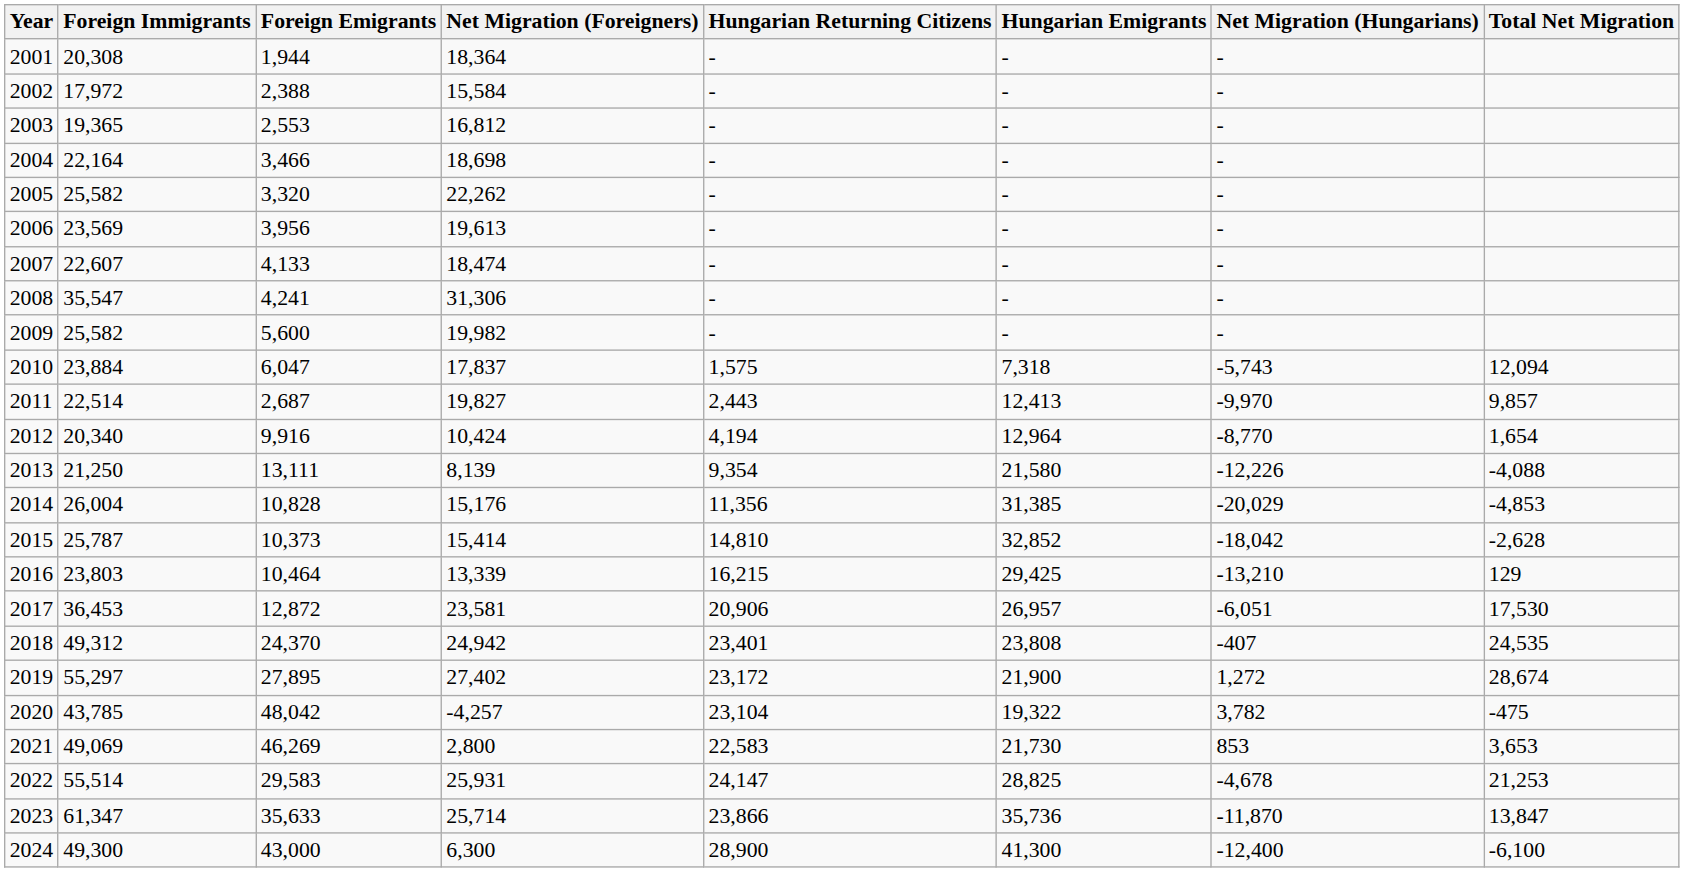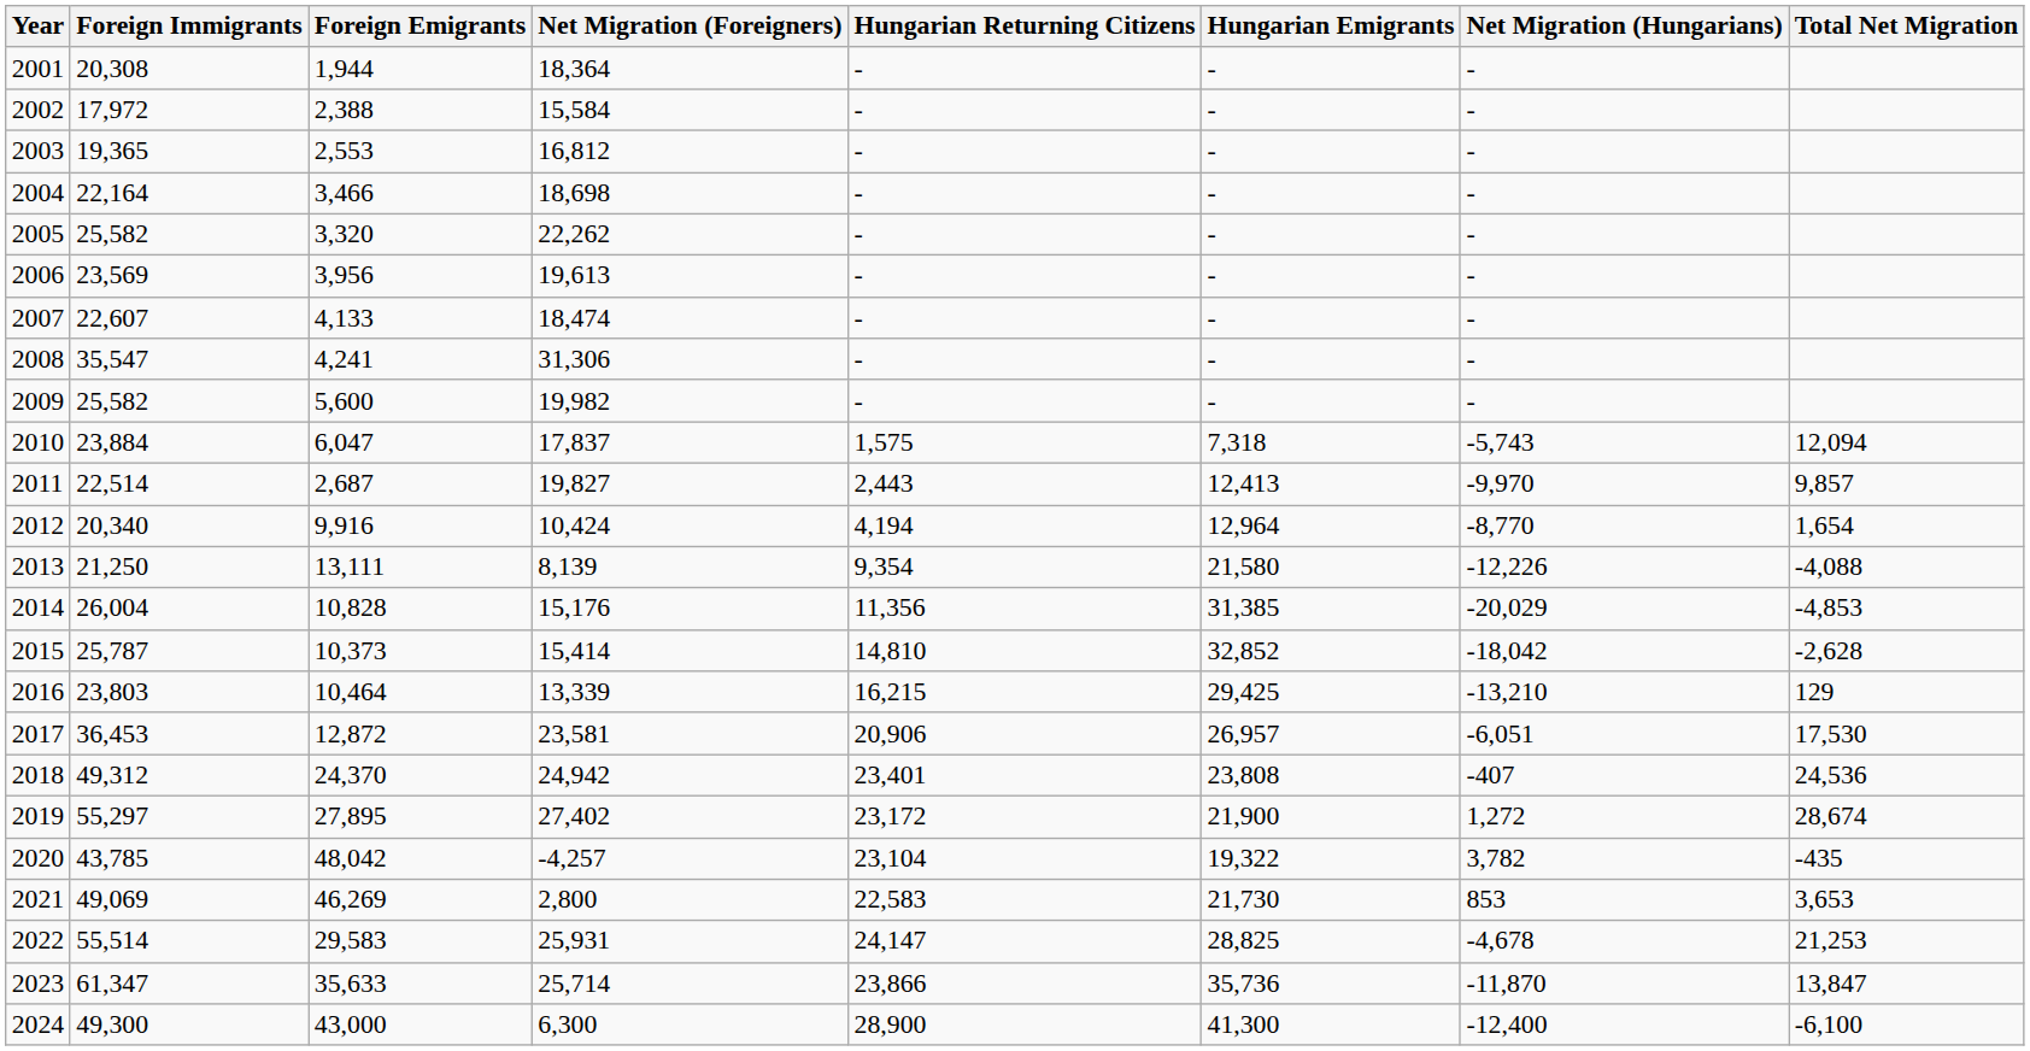2018 | Total Net Migration: 24,535 -> 24,536
2020 | Total Net Migration: -475 -> -435
